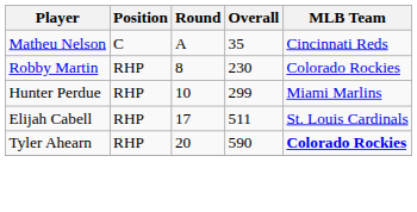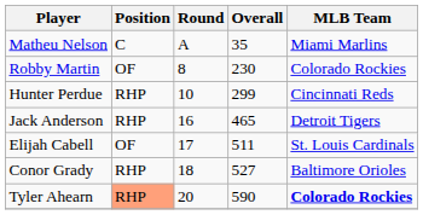Matheu Nelson | MLB Team: Cincinnati Reds -> Miami Marlins
Robby Martin | Position: RHP -> OF
Hunter Perdue | MLB Team: Miami Marlins -> Cincinnati Reds
+ row: Jack Anderson | RHP | 16 | 465 | Detroit Tigers
Elijah Cabell | Position: RHP -> OF
+ row: Conor Grady | RHP | 18 | 527 | Baltimore Orioles
Tyler Ahearn | Position: no background -> lightsalmon background
